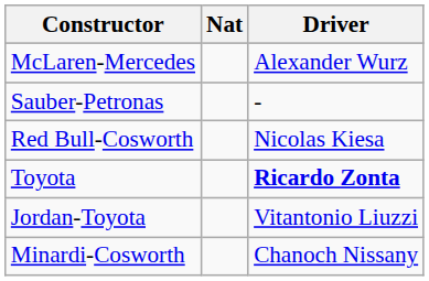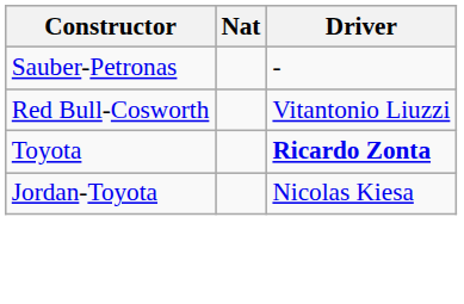- row: McLaren-Mercedes | Alexander Wurz
Red Bull-Cosworth | Driver: Nicolas Kiesa -> Vitantonio Liuzzi
Jordan-Toyota | Driver: Vitantonio Liuzzi -> Nicolas Kiesa
- row: Minardi-Cosworth | Chanoch Nissany
